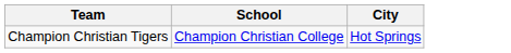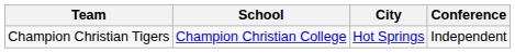+ column: Conference | Independent
